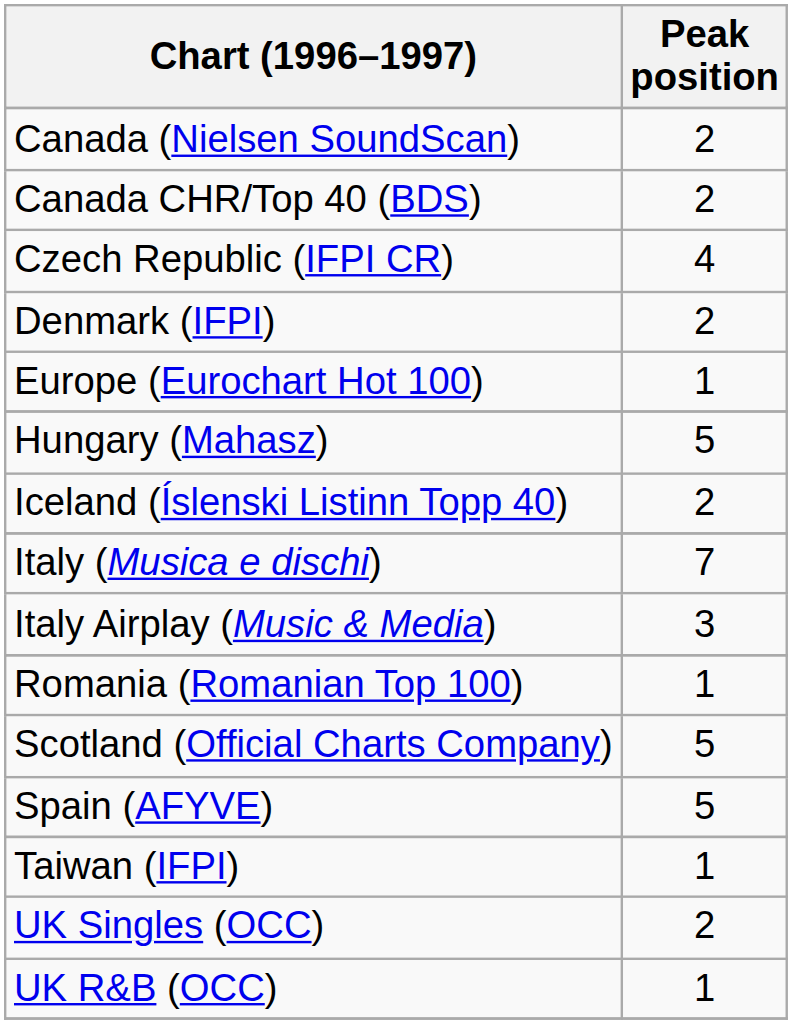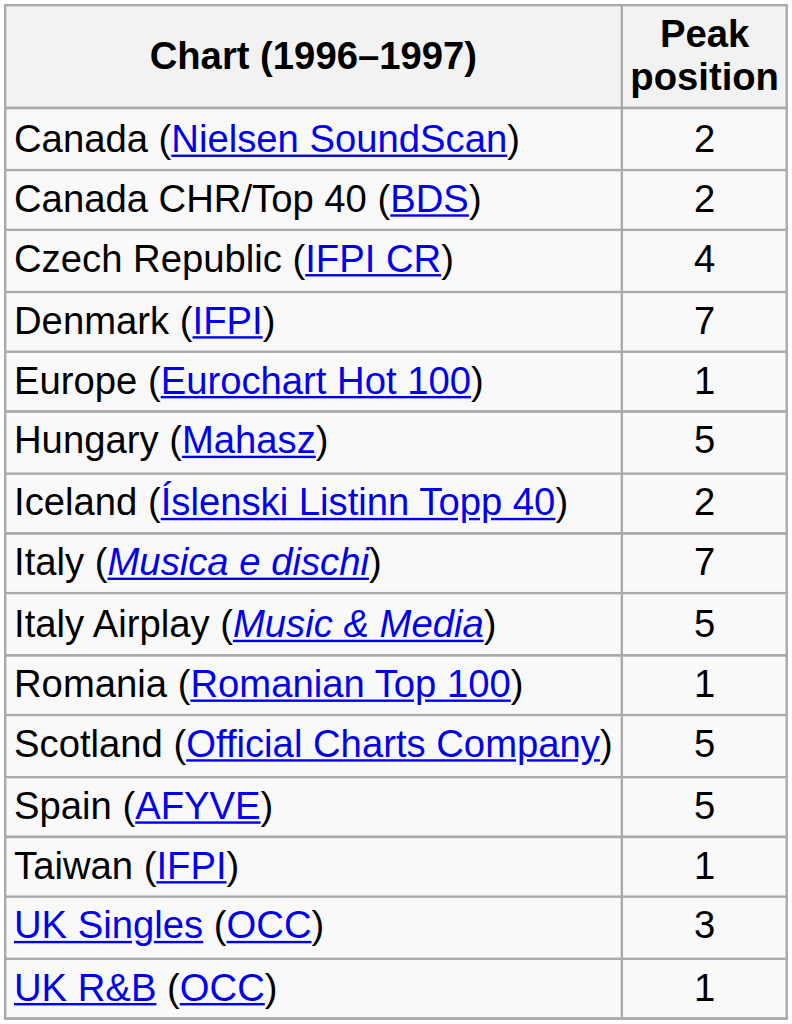Denmark (IFPI) | Peak position: 2 -> 7
Italy Airplay (Music & Media) | Peak position: 3 -> 5
UK Singles (OCC) | Peak position: 2 -> 3
